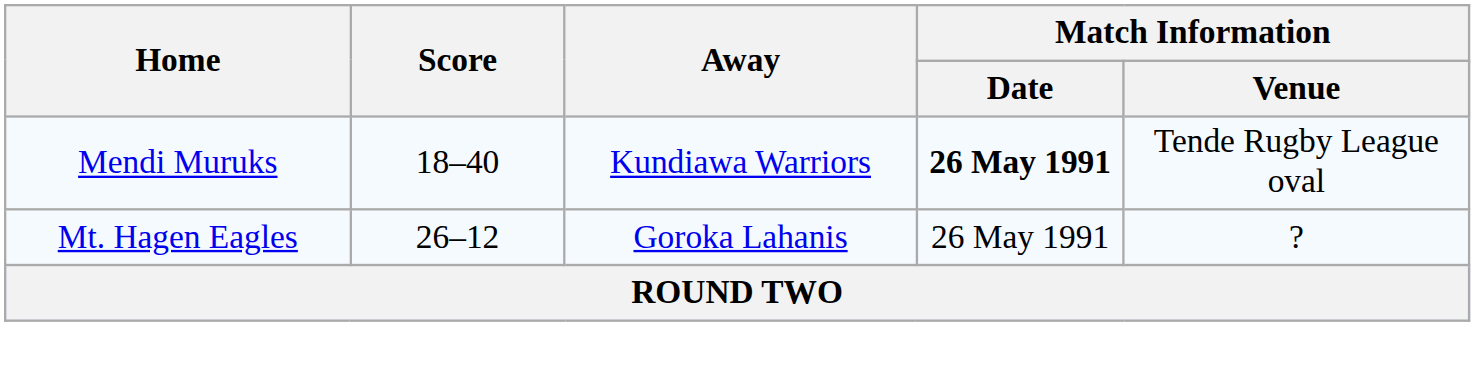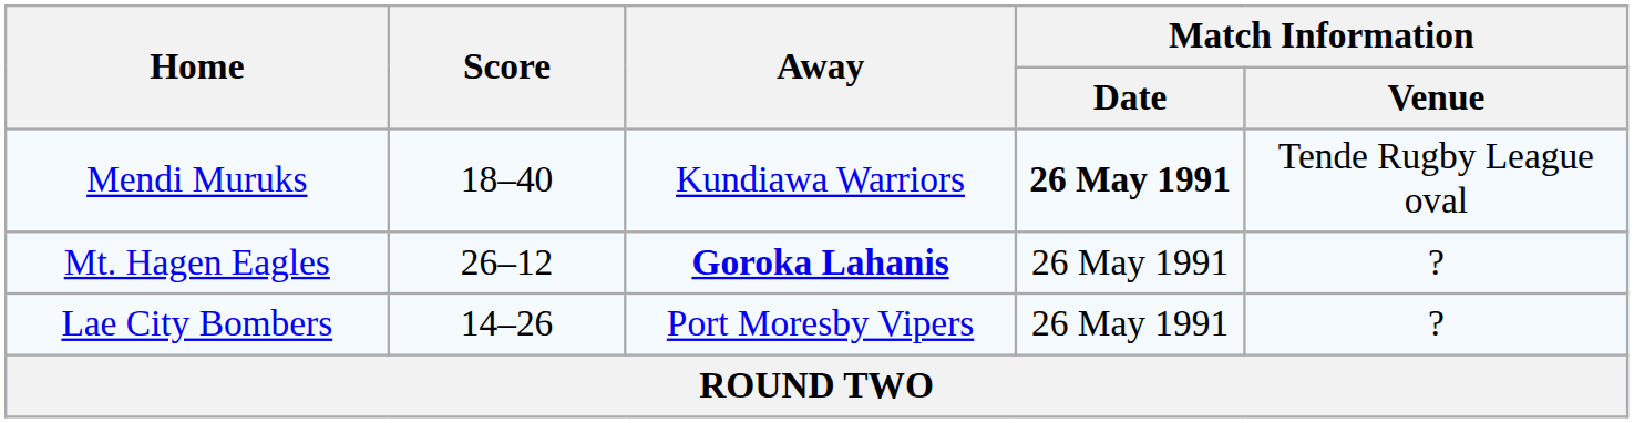Mt. Hagen Eagles | Away: normal -> bold
+ row: Lae City Bombers | 14–26 | Port Moresby Vipers | 26 May 1991 | ?
